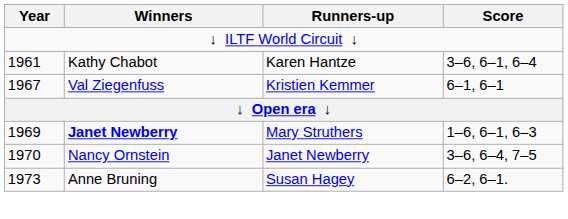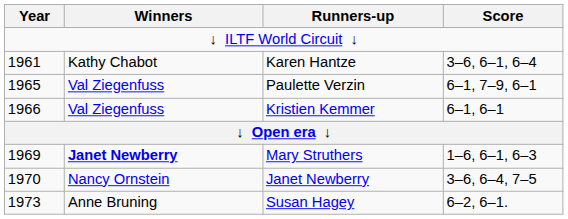+ row: 1965 | Val Ziegenfuss | Paulette Verzin | 6–1, 7–9, 6–1
Kristien Kemmer | Year: 1967 -> 1966
